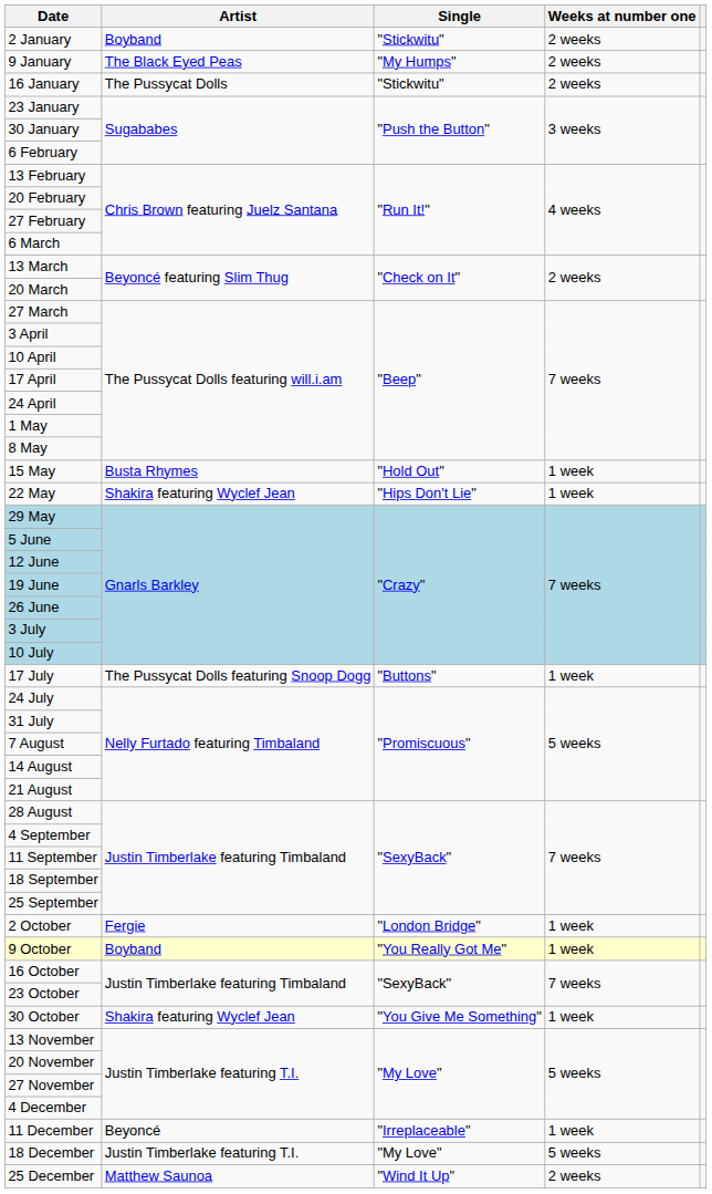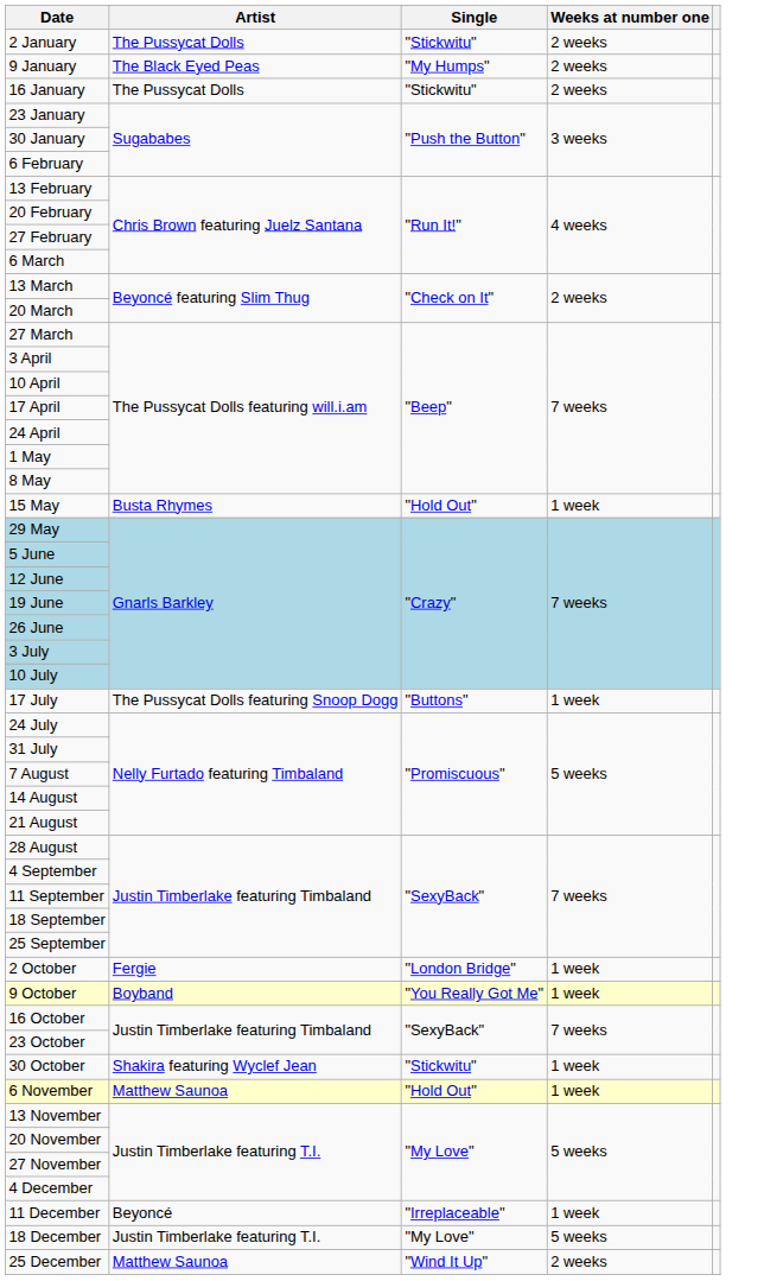2 January | Artist: Boyband -> The Pussycat Dolls
- row: 22 May | Shakira featuring Wyclef Jean | "Hips Don't Lie" | 1 week
30 October | Single: "You Give Me Something" -> "Stickwitu"
+ row: 6 November | Matthew Saunoa | "Hold Out" | 1 week
